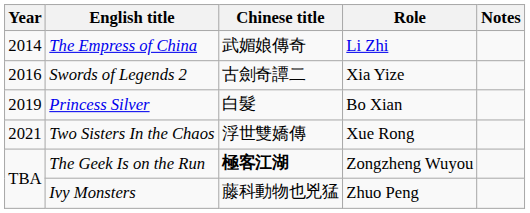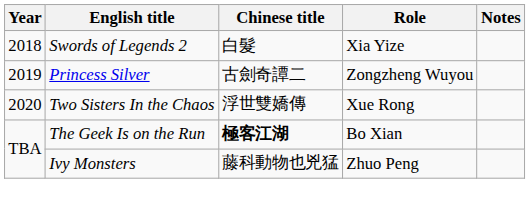- row: 2014 | The Empress of China | 武媚娘傳奇 | Li Zhi
Swords of Legends 2 | Year: 2016 -> 2018
Swords of Legends 2 | Chinese title: 古劍奇譚二 -> 白髮
Princess Silver | Chinese title: 白髮 -> 古劍奇譚二
Princess Silver | Role: Bo Xian -> Zongzheng Wuyou
Two Sisters In the Chaos | Year: 2021 -> 2020
The Geek Is on the Run | Role: Zongzheng Wuyou -> Bo Xian
